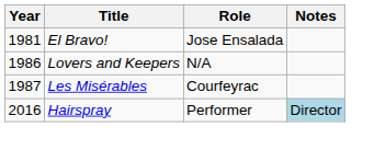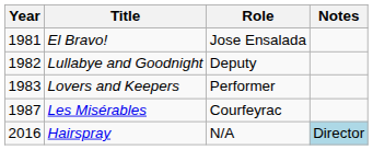+ row: 1982 | Lullabye and Goodnight | Deputy
Lovers and Keepers | Year: 1986 -> 1983
Lovers and Keepers | Role: N/A -> Performer
Hairspray | Role: Performer -> N/A
